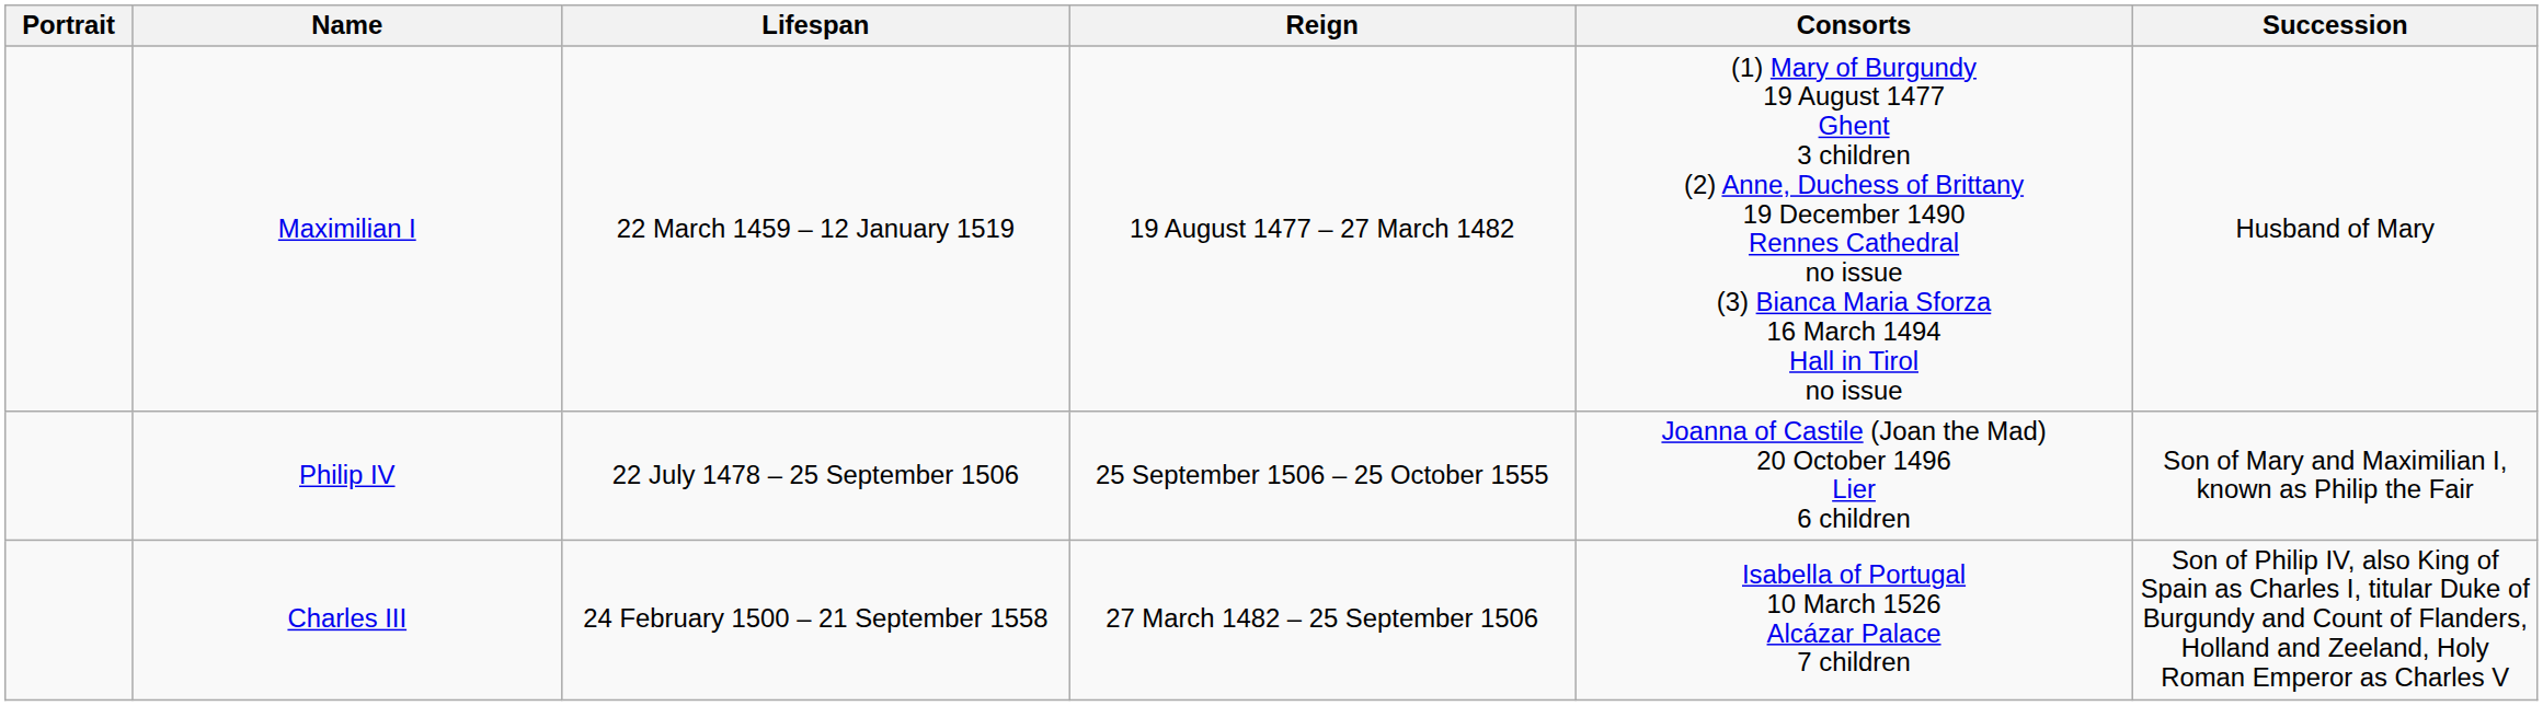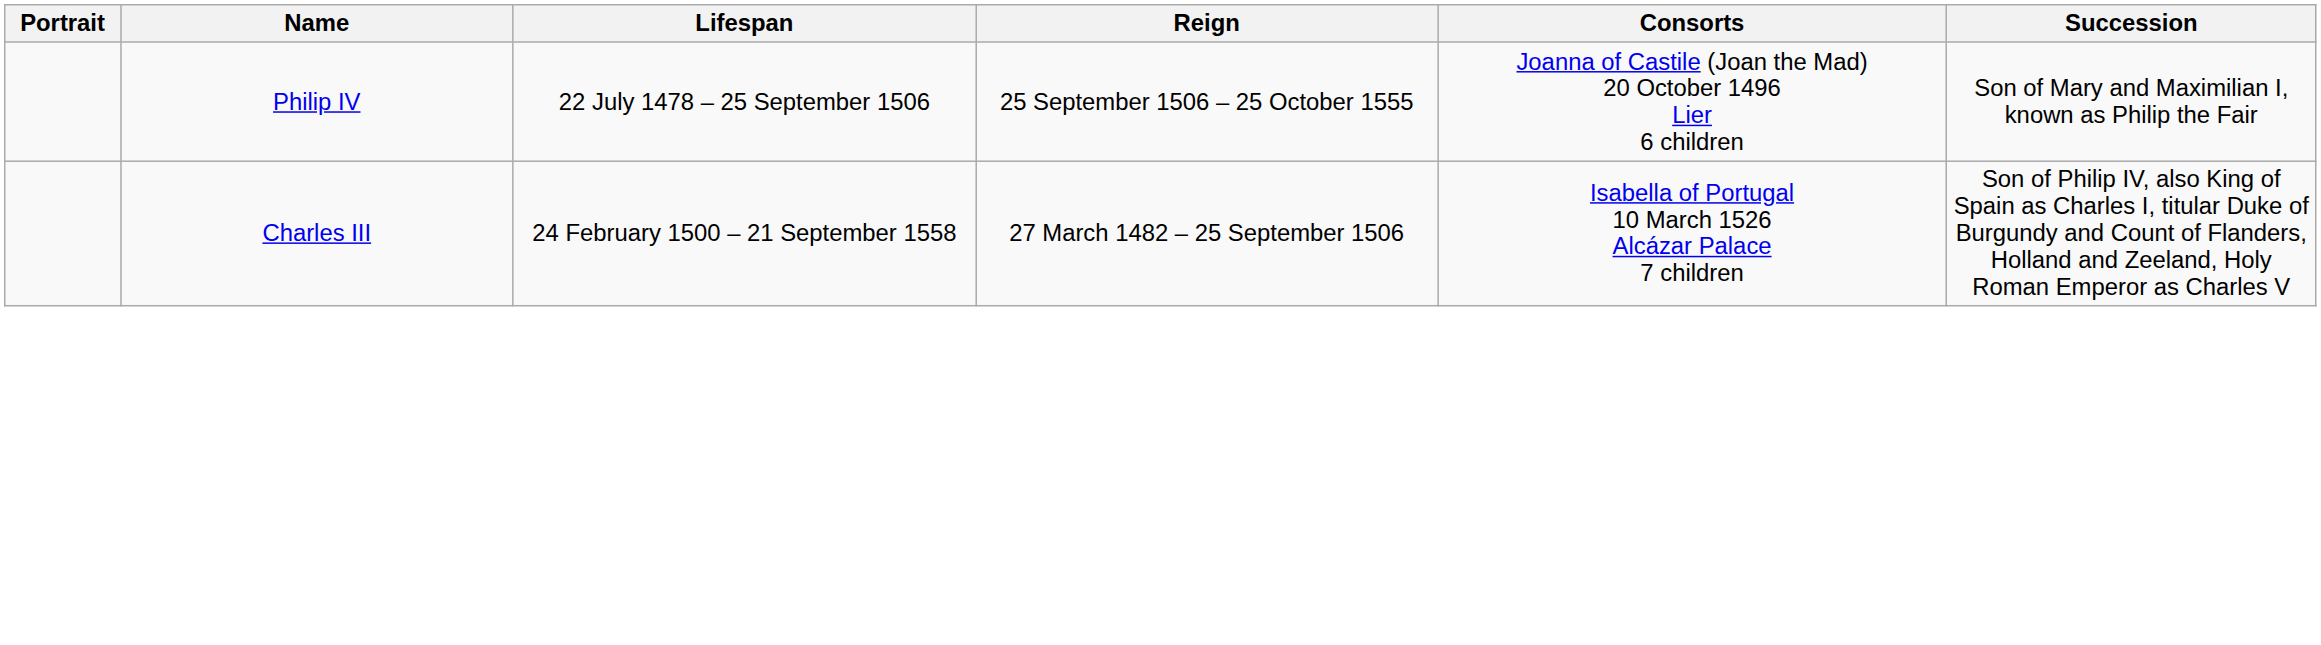- row: Maximilian I | 22 March 1459 – 12 January 1519 | 19 August 1477 – 27 March 1482 | (1) Mary of Burgundy 19 August 1477 Ghent 3 children (2) Anne, Duchess of Brittany 19 December 1490 Rennes Cathedral no issue (3) Bianca Maria Sforza 16 March 1494 Hall in Tirol no issue | Husband of Mary
